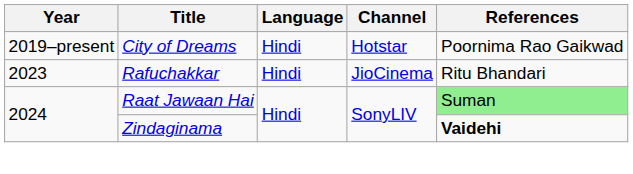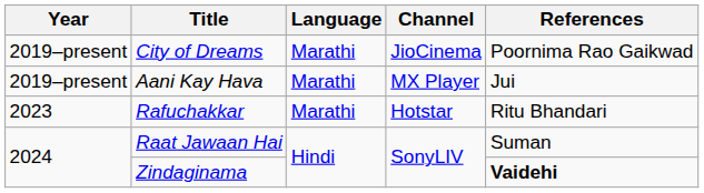City of Dreams | Language: Hindi -> Marathi
City of Dreams | Channel: Hotstar -> JioCinema
+ row: 2019–present | Aani Kay Hava | Marathi | MX Player | Jui
Rafuchakkar | Language: Hindi -> Marathi
Rafuchakkar | Channel: JioCinema -> Hotstar
Raat Jawaan Hai | References: lightgreen background -> no background
